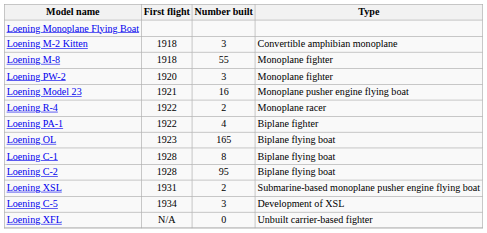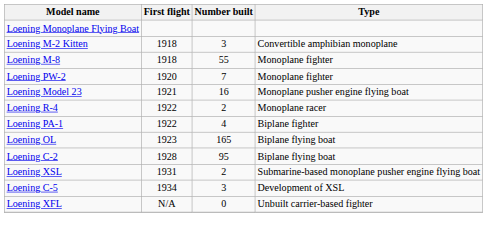Loening PW-2 | Number built: 3 -> 7
- row: Loening C-1 | 1928 | 8 | Biplane flying boat
